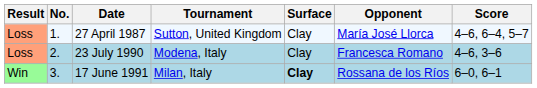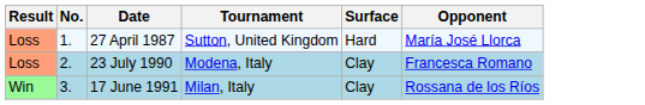- column: Score | 4–6, 6–4, 5–7 | 4–6, 3–6 | 6–0, 6–1
27 April 1987 | Surface: Clay -> Hard
17 June 1991 | Surface: bold -> normal
